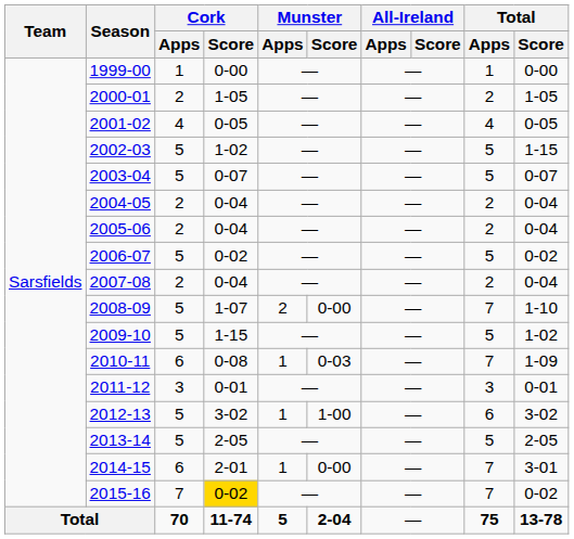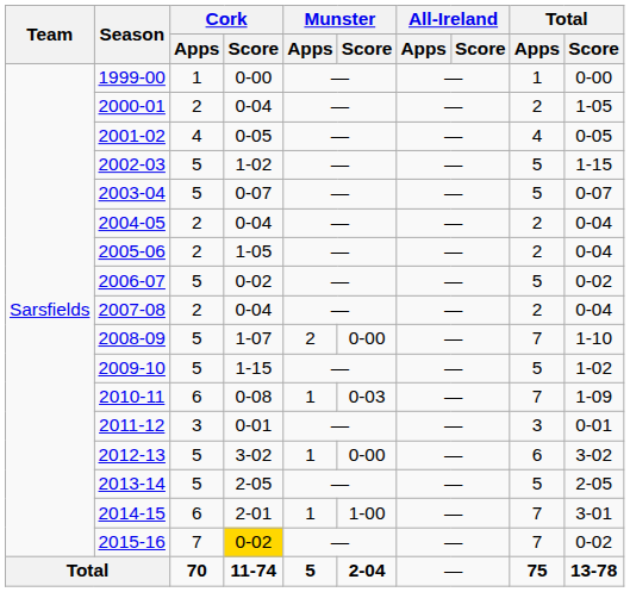2000-01 | Cork / Score: 1-05 -> 0-04
2005-06 | Cork / Score: 0-04 -> 1-05
2012-13 | Munster / Score: 1-00 -> 0-00
2014-15 | Munster / Score: 0-00 -> 1-00
